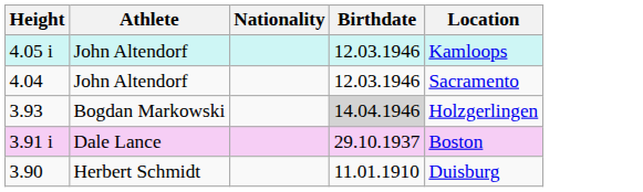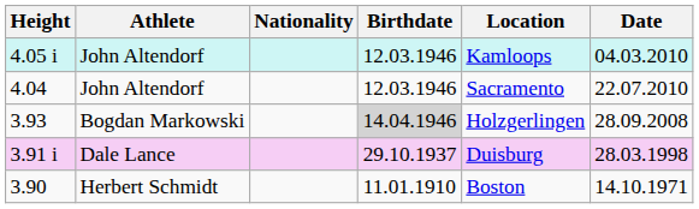+ column: Date | 04.03.2010 | 22.07.2010 | 28.09.2008 | 28.03.1998 | 14.10.1971
3.91 i | Location: Boston -> Duisburg
3.90 | Location: Duisburg -> Boston
